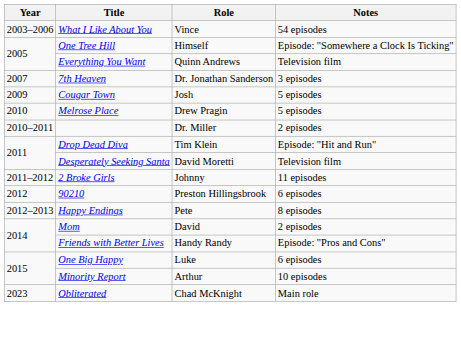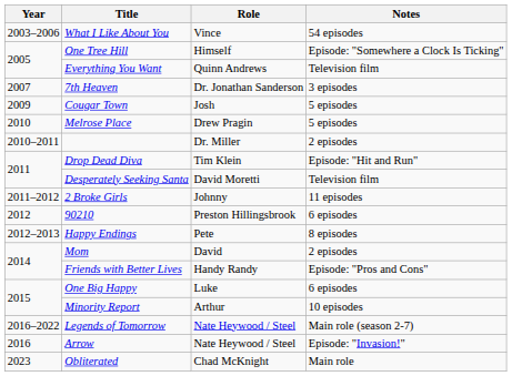+ row: 2016–2022 | Legends of Tomorrow | Nate Heywood / Steel | Main role (season 2-7)
+ row: 2016 | Arrow | Nate Heywood / Steel | Episode: "Invasion!"
